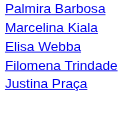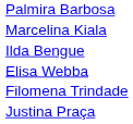+ row: Ilda Bengue
